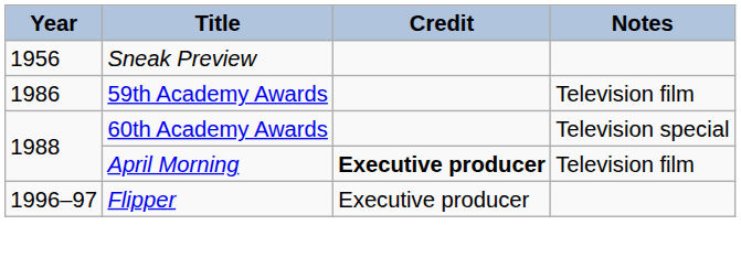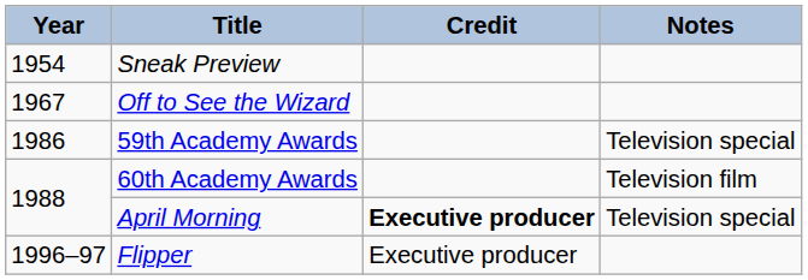Sneak Preview | Year: 1956 -> 1954
+ row: 1967 | Off to See the Wizard
59th Academy Awards | Notes: Television film -> Television special
60th Academy Awards | Notes: Television special -> Television film
April Morning | Notes: Television film -> Television special
